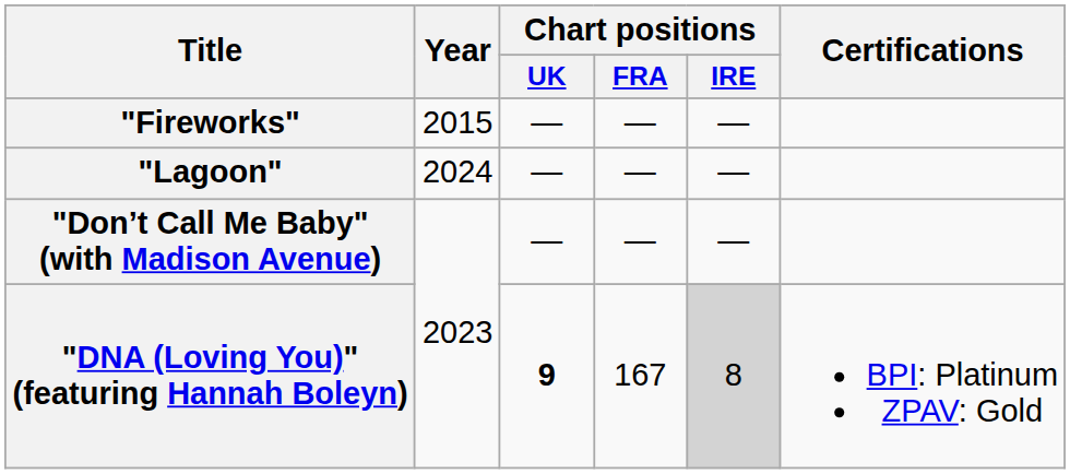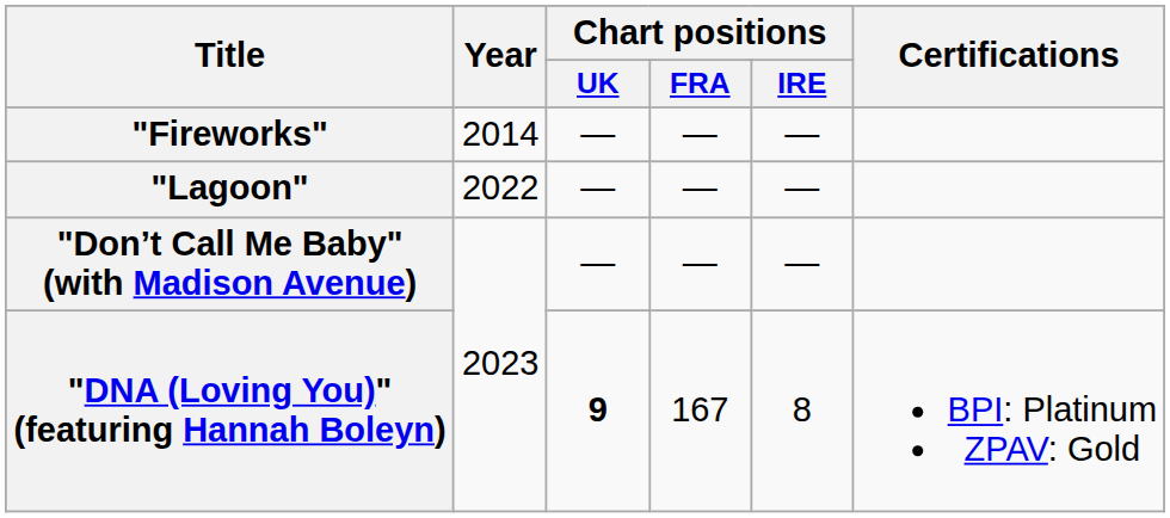"Fireworks" | Year: 2015 -> 2014
"Lagoon" | Year: 2024 -> 2022
"DNA (Loving You)" (featuring Hannah Boleyn) | Chart positions / IRE: lightgrey background -> no background
